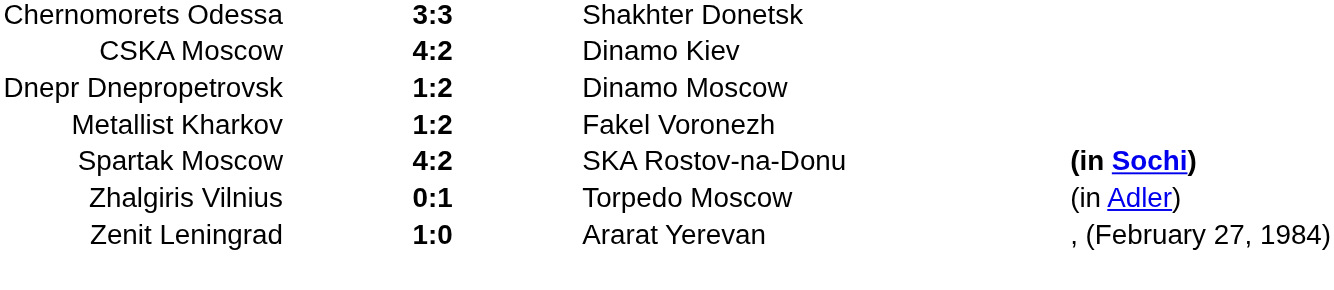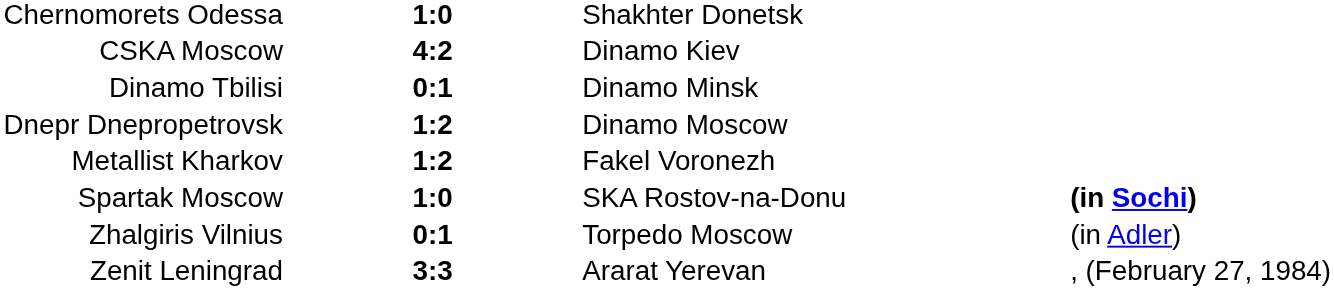Chernomorets Odessa | column 2: 3:3 -> 1:0
+ row: Dinamo Tbilisi | 0:1 | Dinamo Minsk
Spartak Moscow | column 2: 4:2 -> 1:0
Zenit Leningrad | column 2: 1:0 -> 3:3
